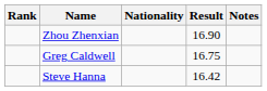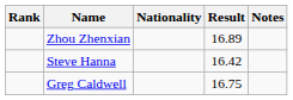Zhou Zhenxian | Result: 16.90 -> 16.89
rows swapped: Greg Caldwell <-> Steve Hanna
